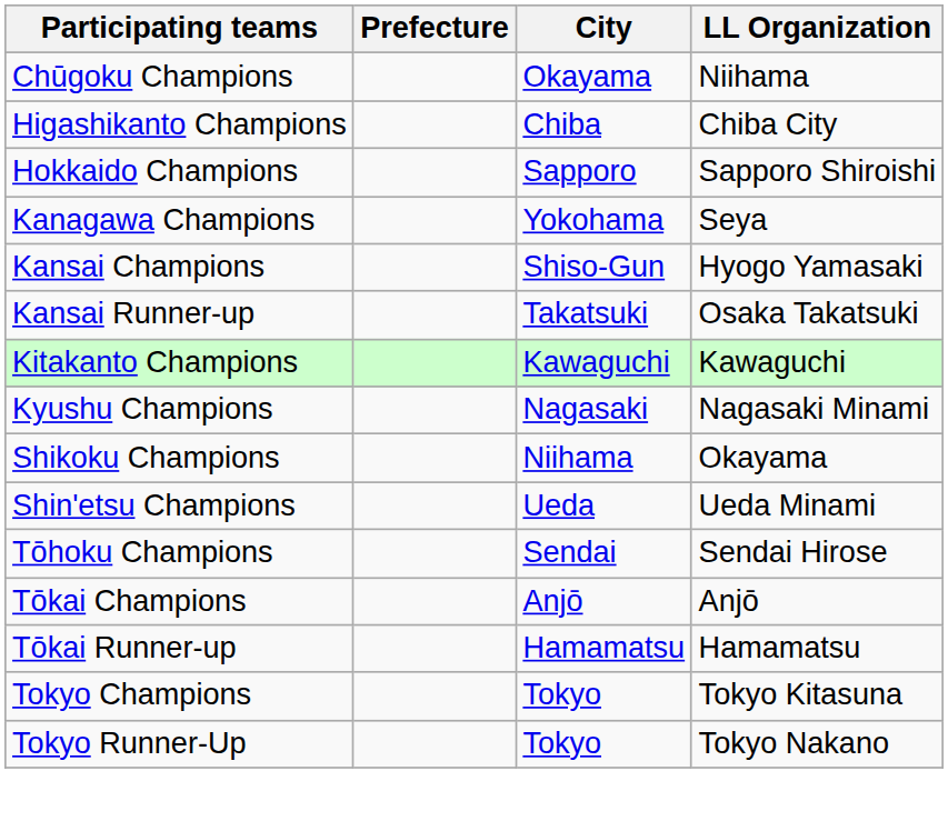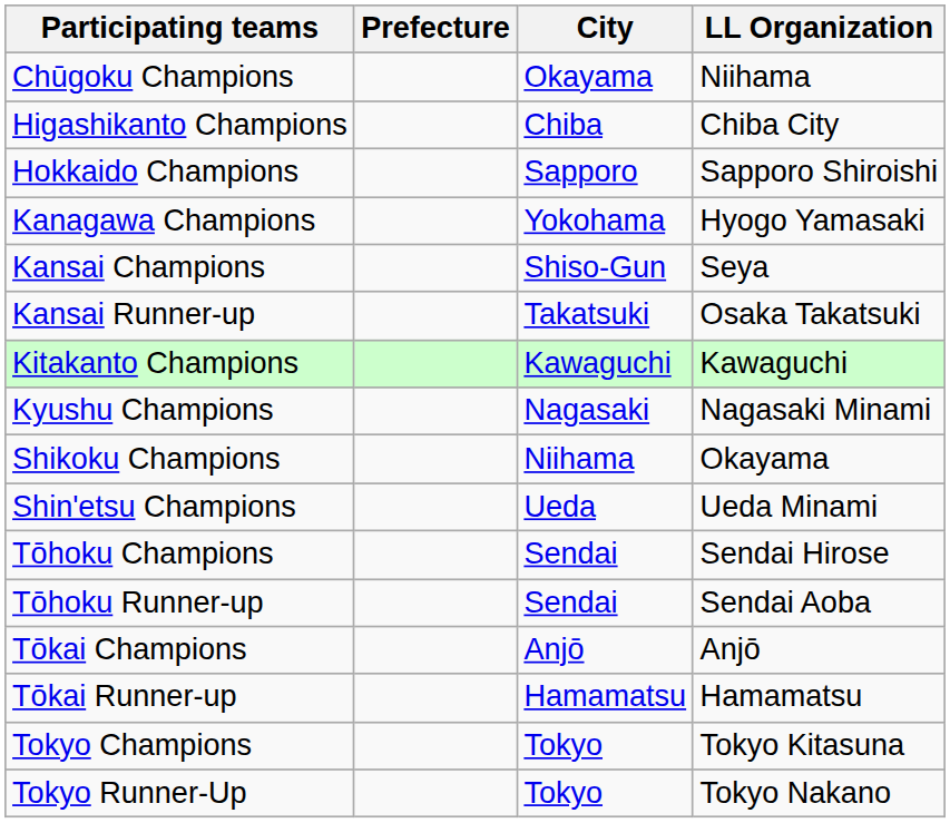Kanagawa Champions | LL Organization: Seya -> Hyogo Yamasaki
Kansai Champions | LL Organization: Hyogo Yamasaki -> Seya
+ row: Tōhoku Runner-up | Sendai | Sendai Aoba
